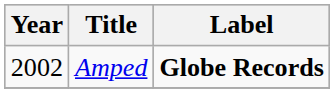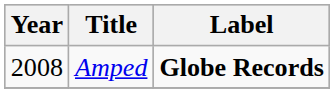Amped | Year: 2002 -> 2008
